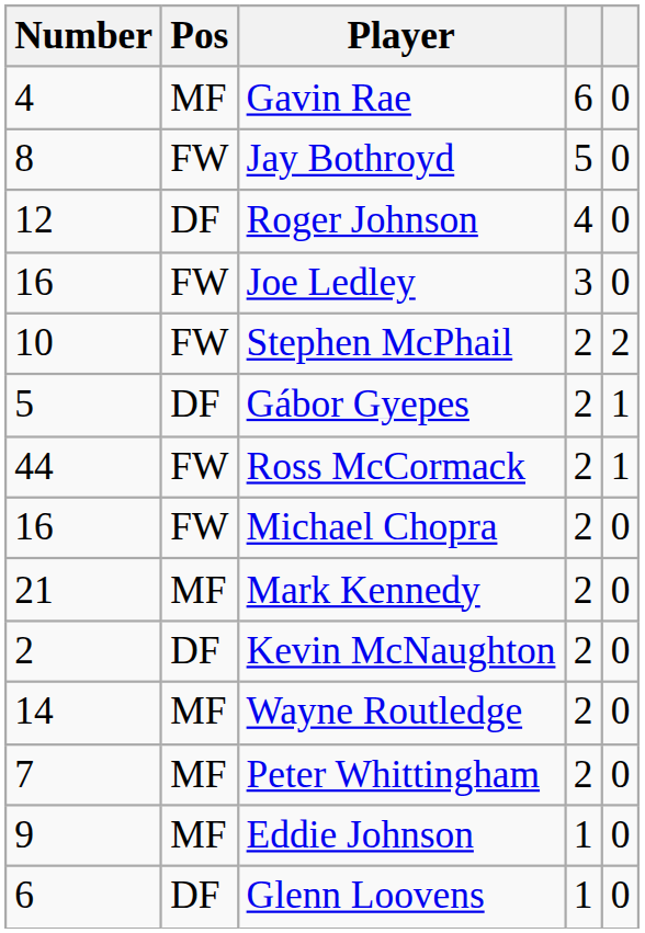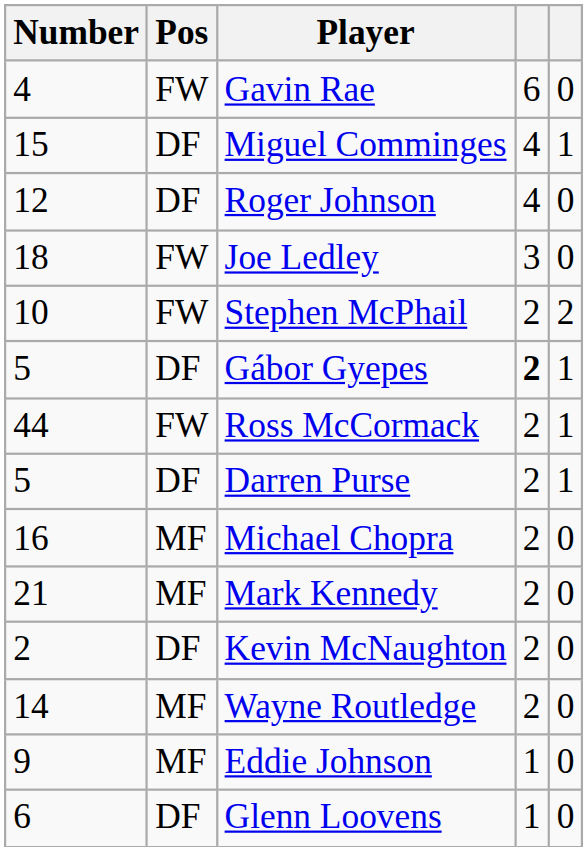Gavin Rae | Pos: MF -> FW
- row: 8 | FW | Jay Bothroyd | 5 | 0
+ row: 15 | DF | Miguel Comminges | 4 | 1
Joe Ledley | Number: 16 -> 18
Gábor Gyepes | column 4: normal -> bold
+ row: 5 | DF | Darren Purse | 2 | 1
Michael Chopra | Pos: FW -> MF
- row: 7 | MF | Peter Whittingham | 2 | 0
